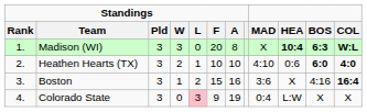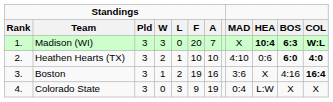Madison (WI) | Standings / A: 8 -> 7
Boston | Standings / F: 15 -> 19
Colorado State | Standings / L: pink background -> no background
